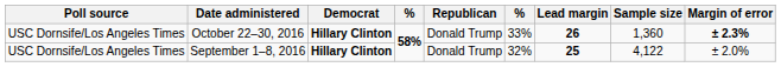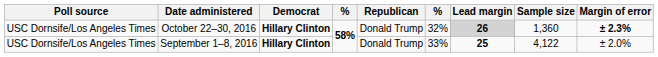October 22–30, 2016 | column 6: 33% -> 32%
October 22–30, 2016 | Lead margin: no background -> lightgrey background
September 1–8, 2016 | column 6: 32% -> 33%
